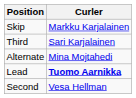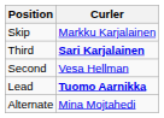Third | Curler: normal -> bold
rows swapped: Second <-> Alternate
